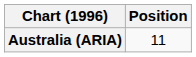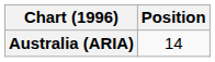Australia (ARIA) | Position: 11 -> 14
